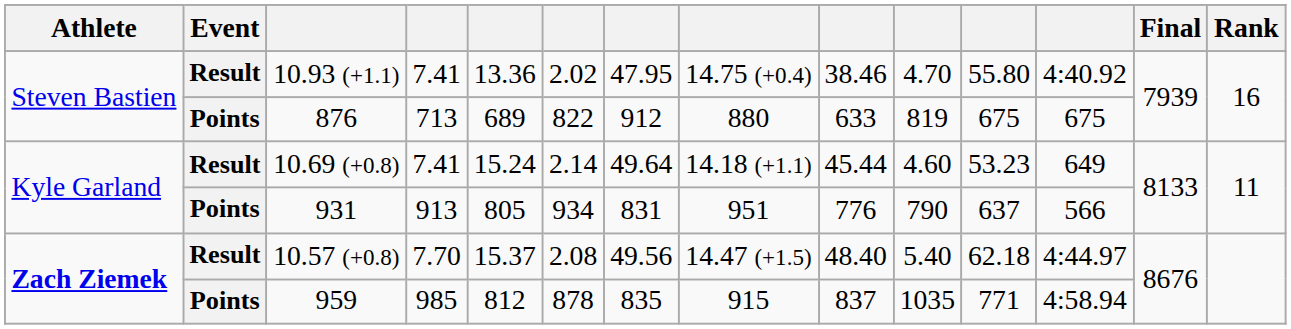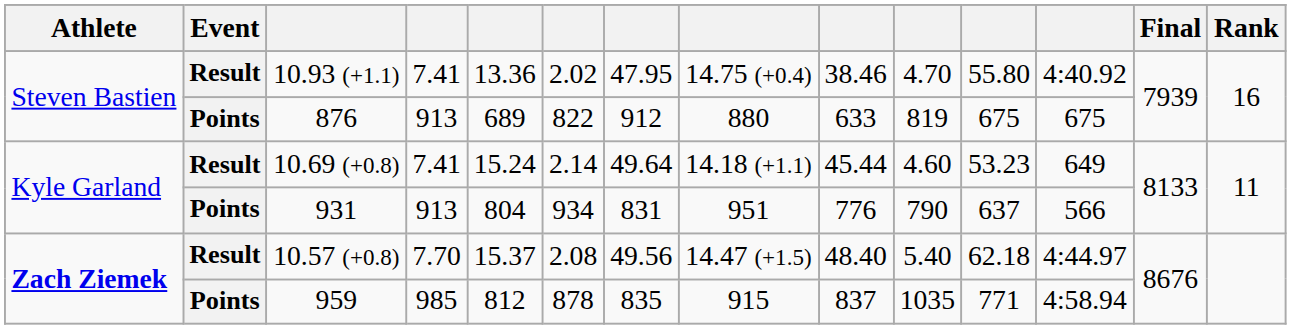876 | column 4: 713 -> 913
931 | column 5: 805 -> 804
